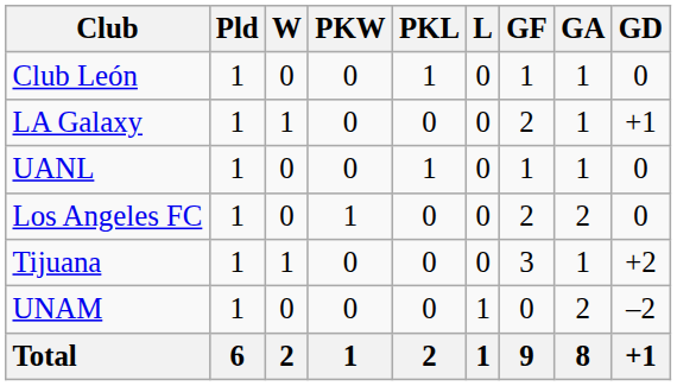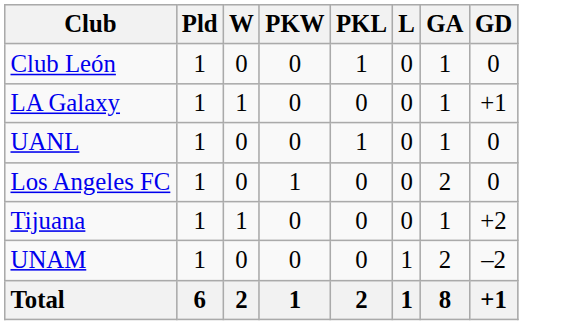- column: GF | 1 | 2 | 1 | 2 | 3 | 0 | 9
